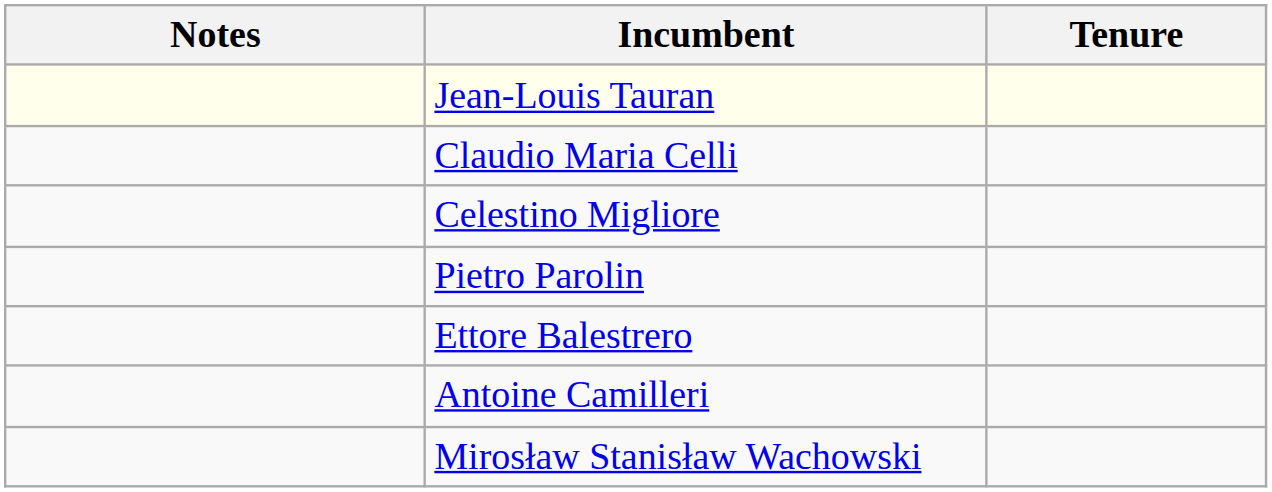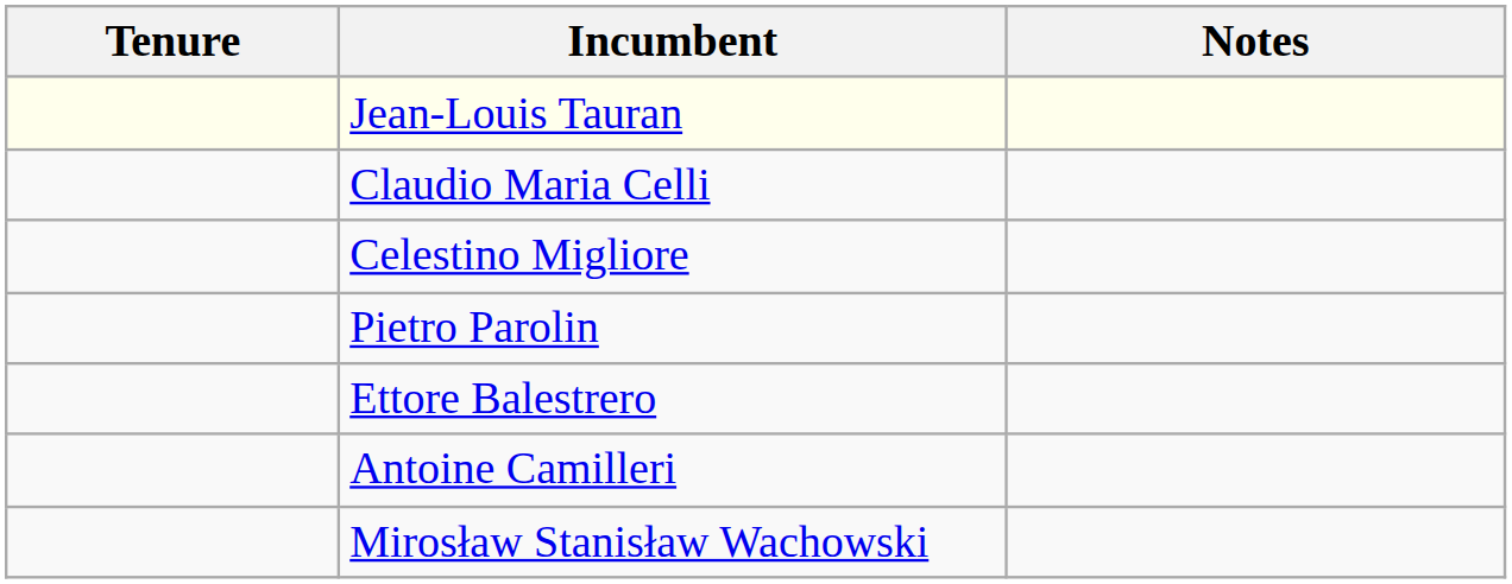columns swapped: Tenure <-> Notes
